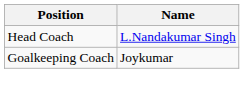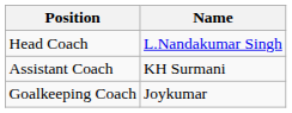+ row: Assistant Coach | KH Surmani
